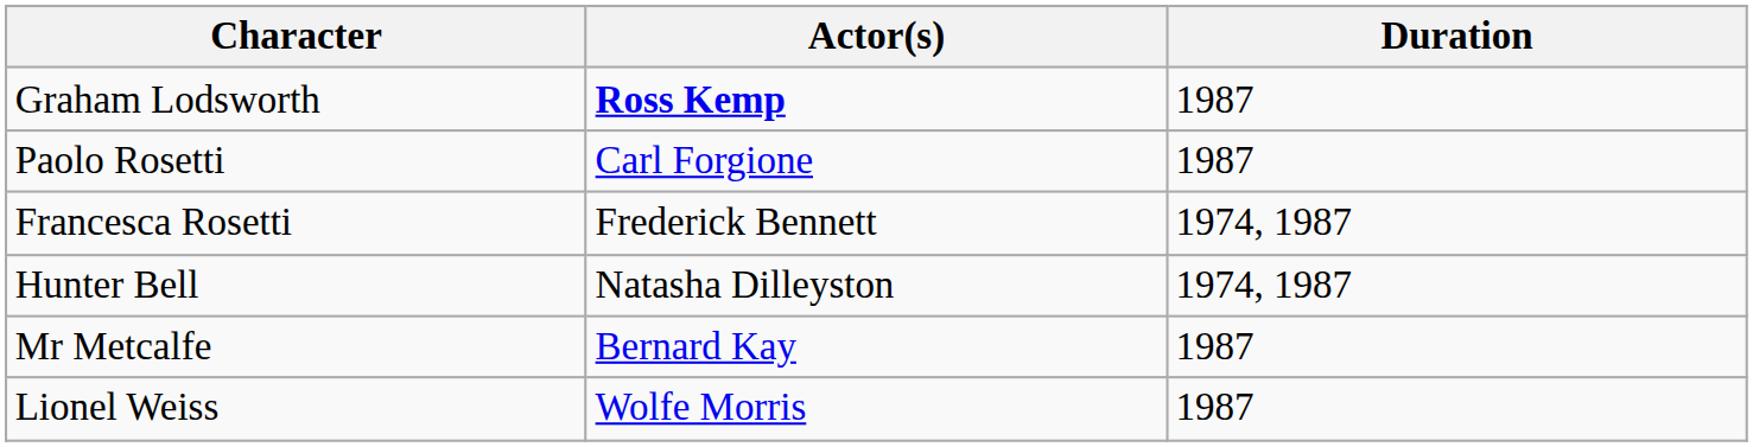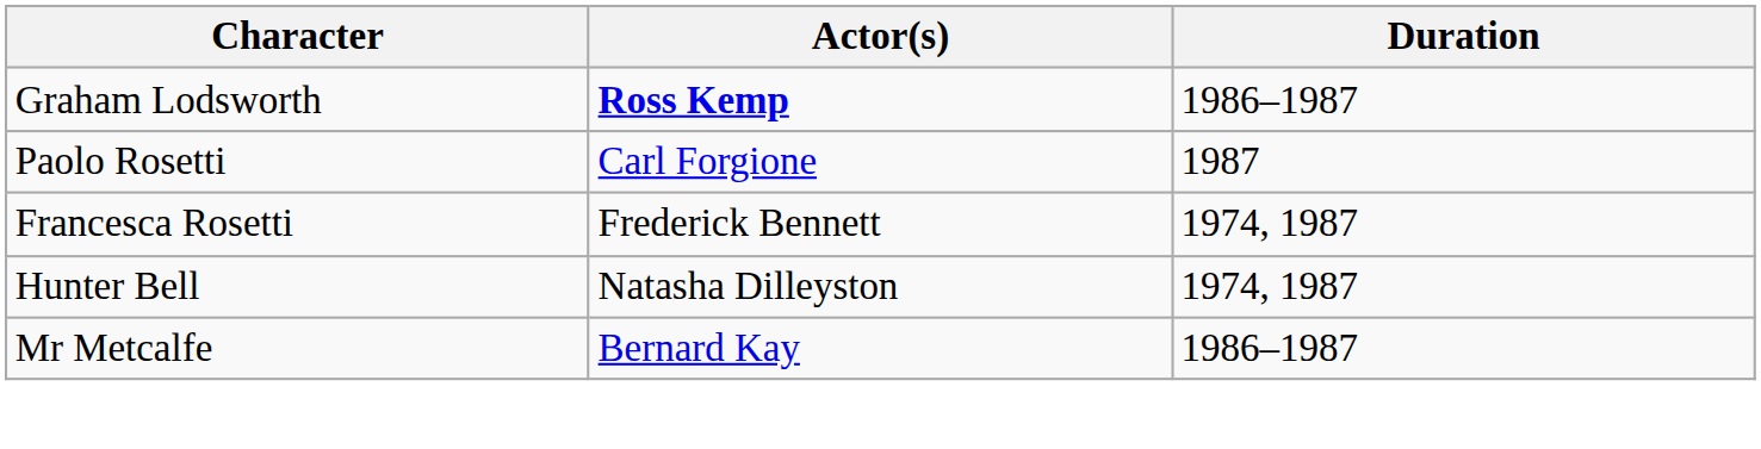Graham Lodsworth | Duration: 1987 -> 1986–1987
Mr Metcalfe | Duration: 1987 -> 1986–1987
- row: Lionel Weiss | Wolfe Morris | 1987
